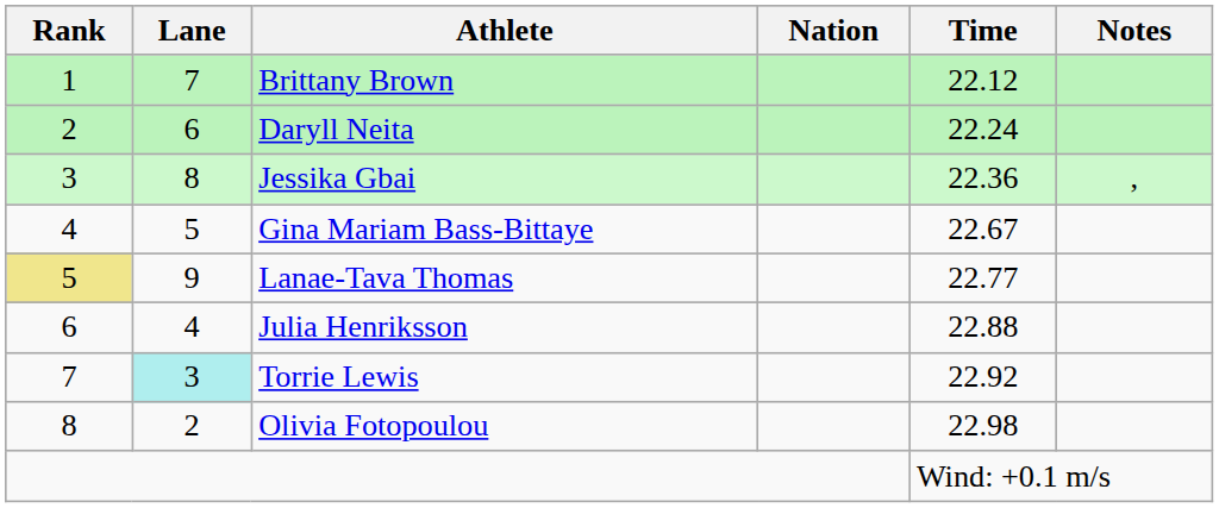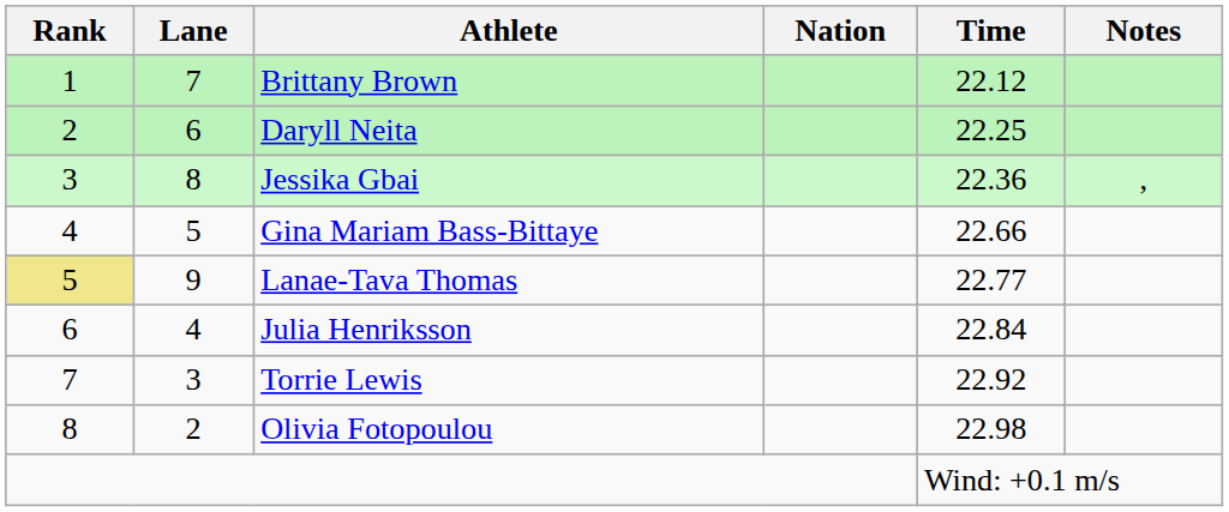Daryll Neita | Time: 22.24 -> 22.25
Gina Mariam Bass-Bittaye | Time: 22.67 -> 22.66
Julia Henriksson | Time: 22.88 -> 22.84
Torrie Lewis | Lane: paleturquoise background -> no background
